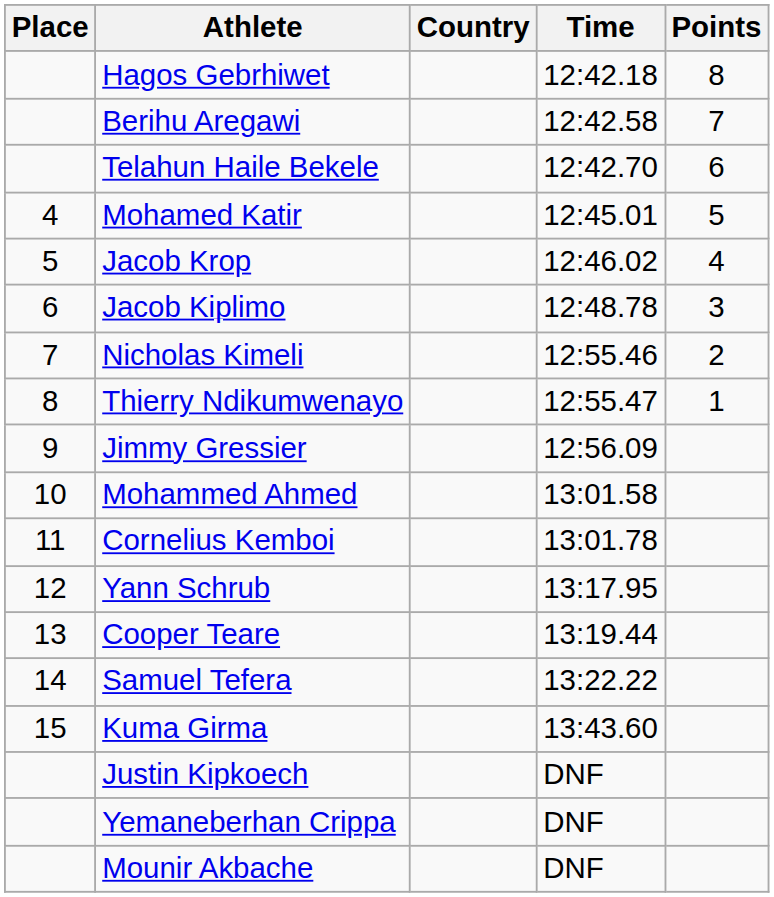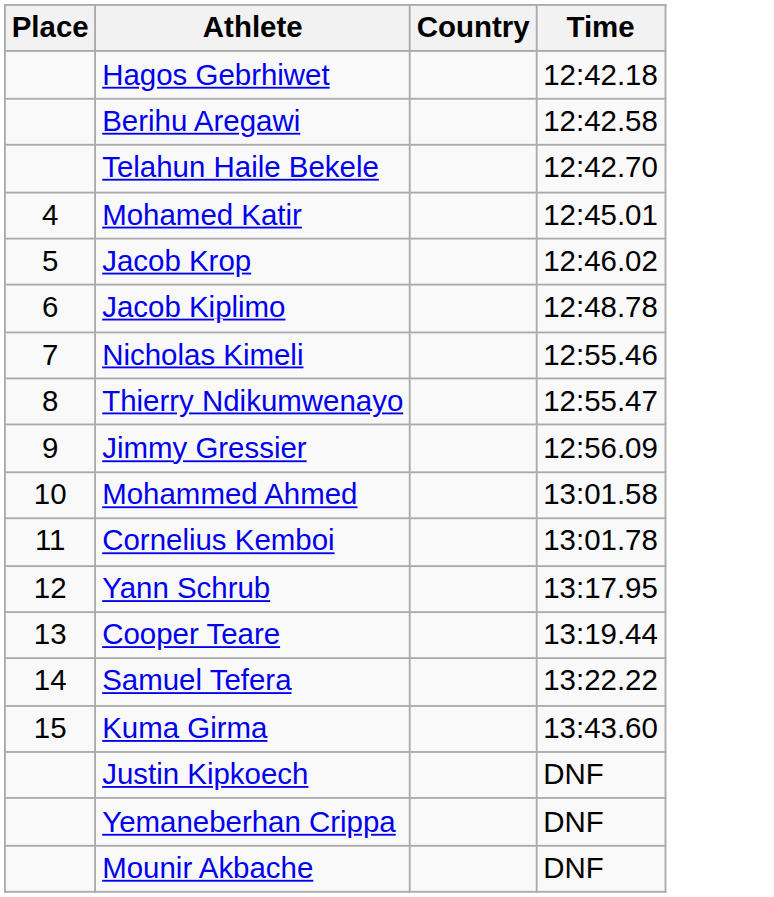- column: Points | 8 | 7 | 6 | 5 | 4 | 3 | 2 | 1
